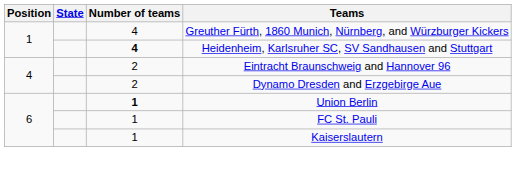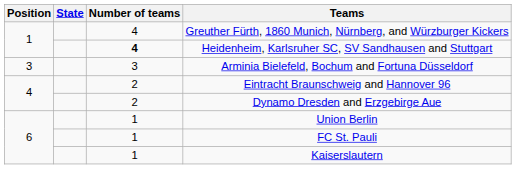+ row: 3 | 3 | Arminia Bielefeld, Bochum and Fortuna Düsseldorf
Union Berlin | Number of teams: bold -> normal
